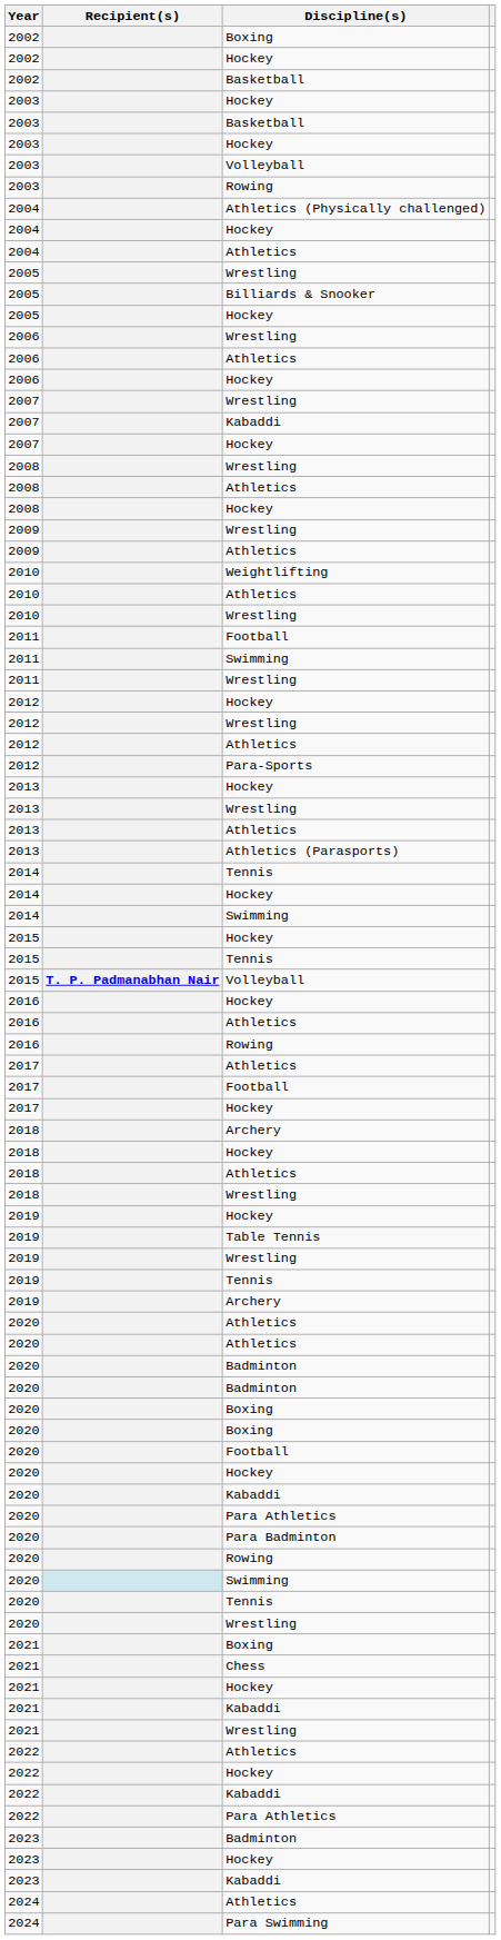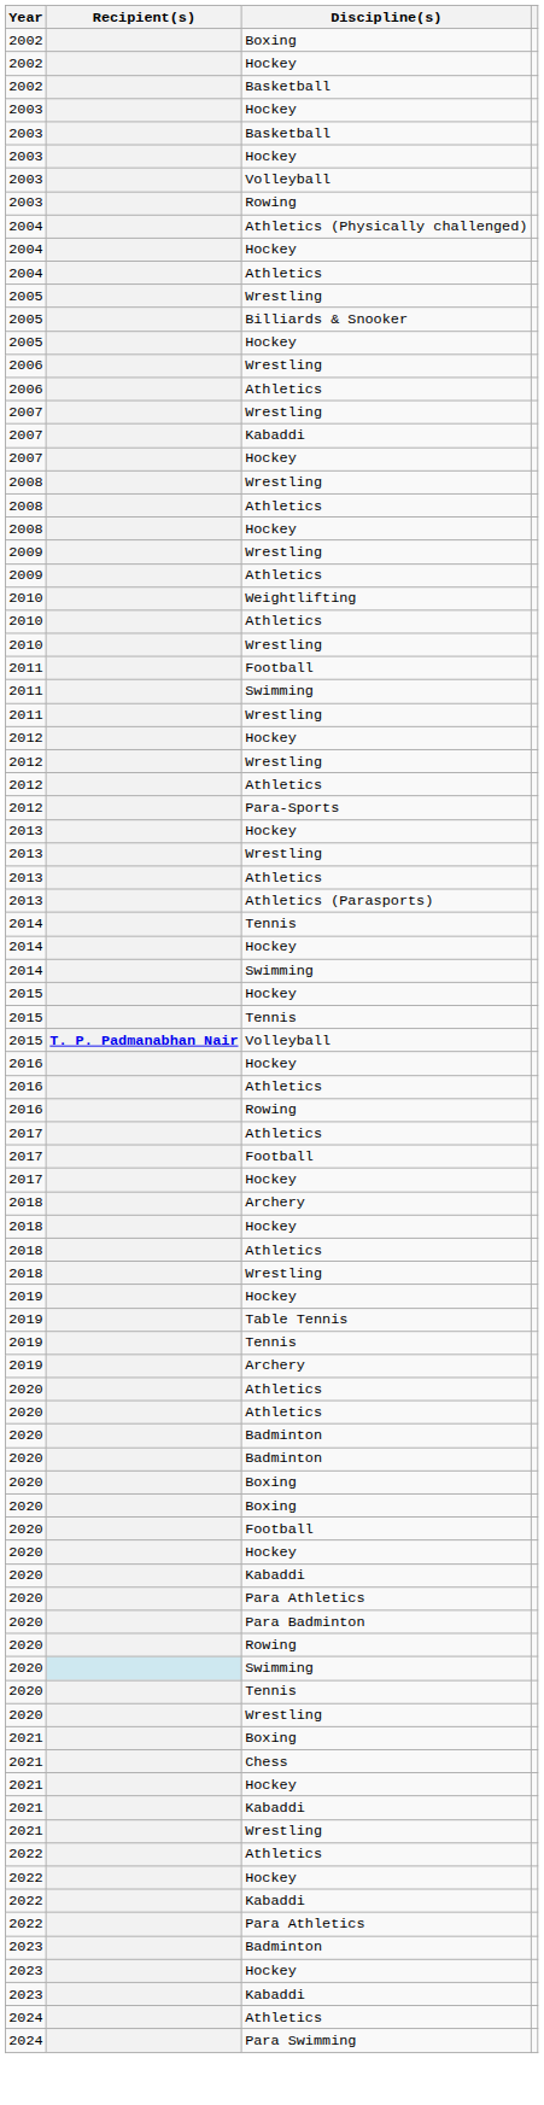- row: 2006 | Hockey
- row: 2019 | Wrestling
